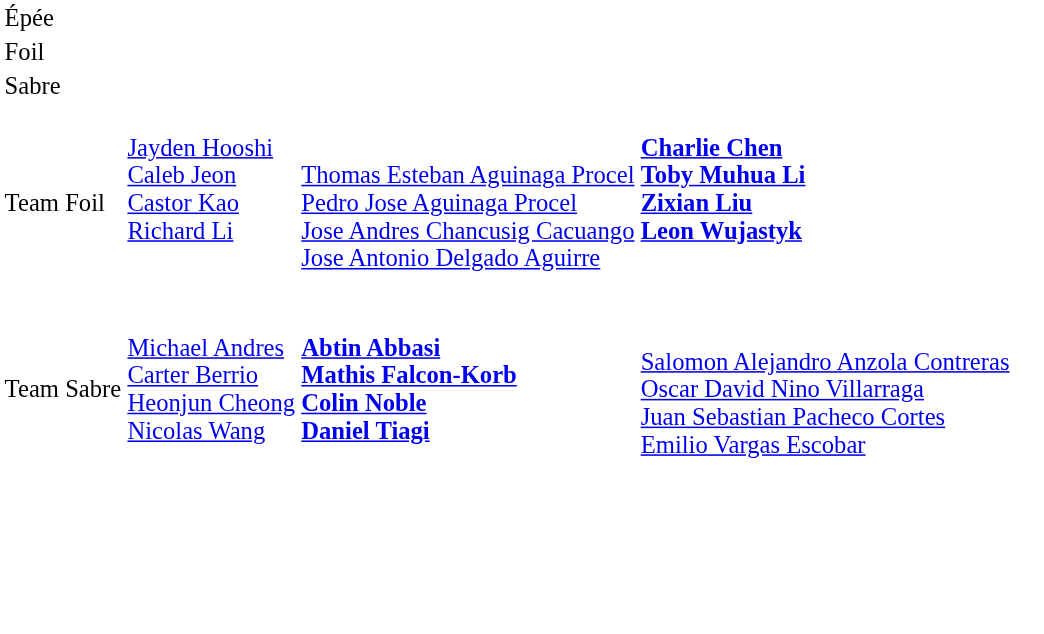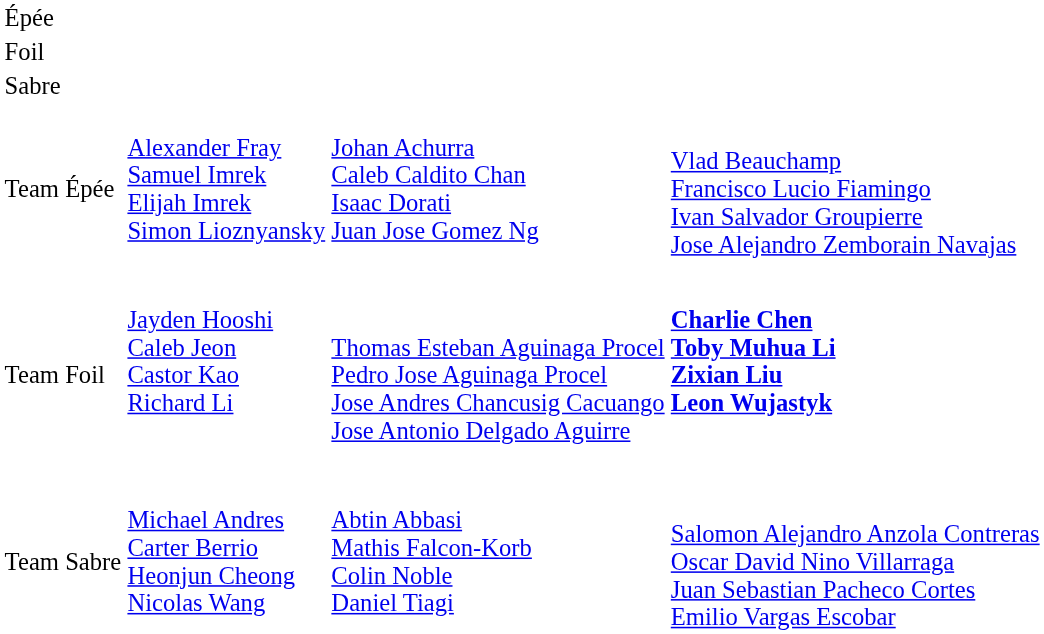+ row: Team Épée | Alexander Fray Samuel Imrek Elijah Imrek Simon Lioznyansky | Johan Achurra Caleb Caldito Chan Isaac Dorati Juan Jose Gomez Ng | Vlad Beauchamp Francisco Lucio Fiamingo Ivan Salvador Groupierre Jose Alejandro Zemborain Navajas
Team Sabre | column 3: bold -> normal
